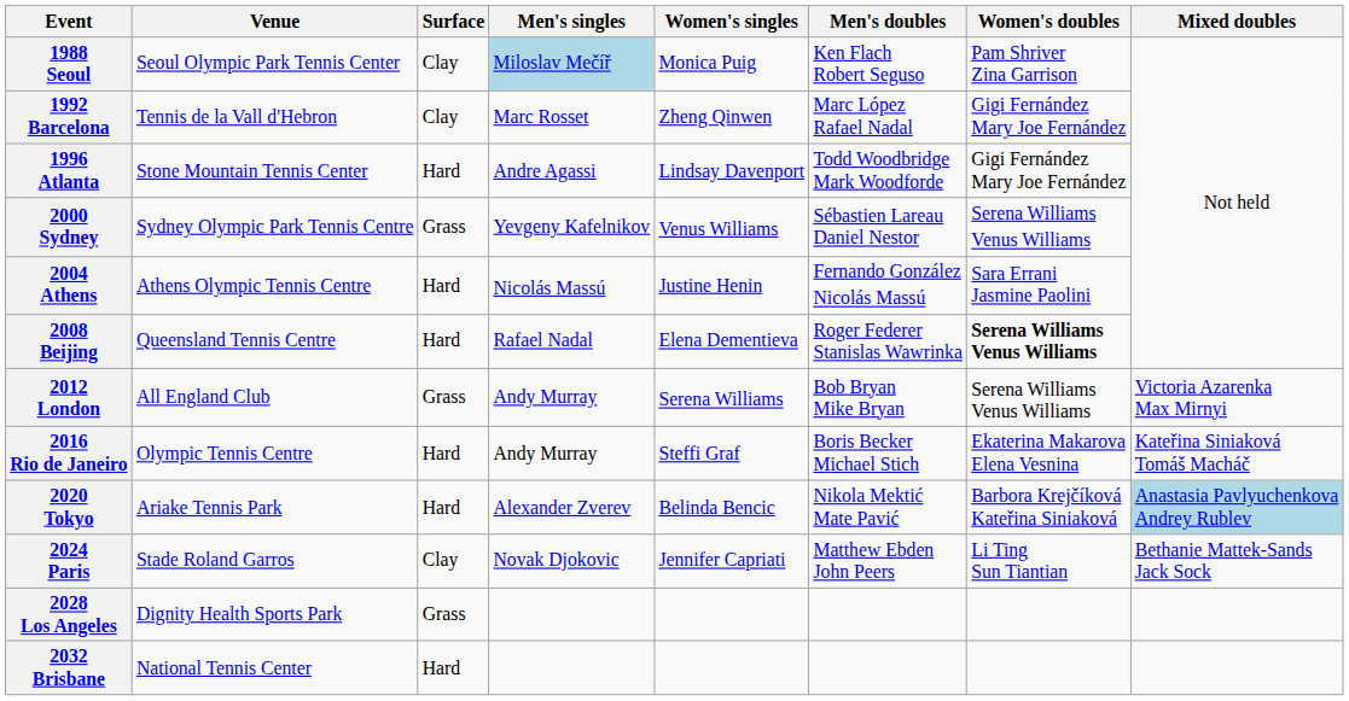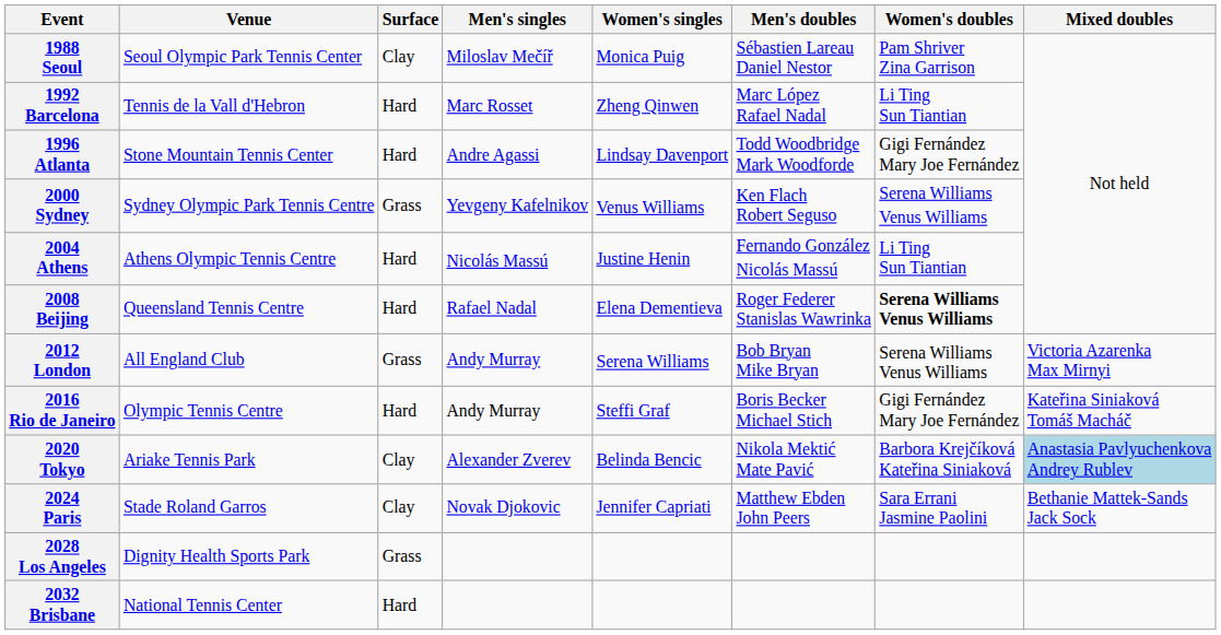1988 Seoul | Men's singles: lightblue background -> no background
1988 Seoul | Men's doubles: Ken Flach Robert Seguso -> Sébastien Lareau Daniel Nestor
1992 Barcelona | Surface: Clay -> Hard
1992 Barcelona | Women's doubles: Gigi Fernández Mary Joe Fernández -> Li Ting Sun Tiantian
2000 Sydney | Men's doubles: Sébastien Lareau Daniel Nestor -> Ken Flach Robert Seguso
2004 Athens | Women's doubles: Sara Errani Jasmine Paolini -> Li Ting Sun Tiantian
2016 Rio de Janeiro | Women's doubles: Ekaterina Makarova Elena Vesnina -> Gigi Fernández Mary Joe Fernández
2020 Tokyo | Surface: Hard -> Clay
2024 Paris | Women's doubles: Li Ting Sun Tiantian -> Sara Errani Jasmine Paolini
